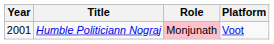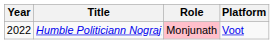Humble Politiciann Nograj | Year: 2001 -> 2022
